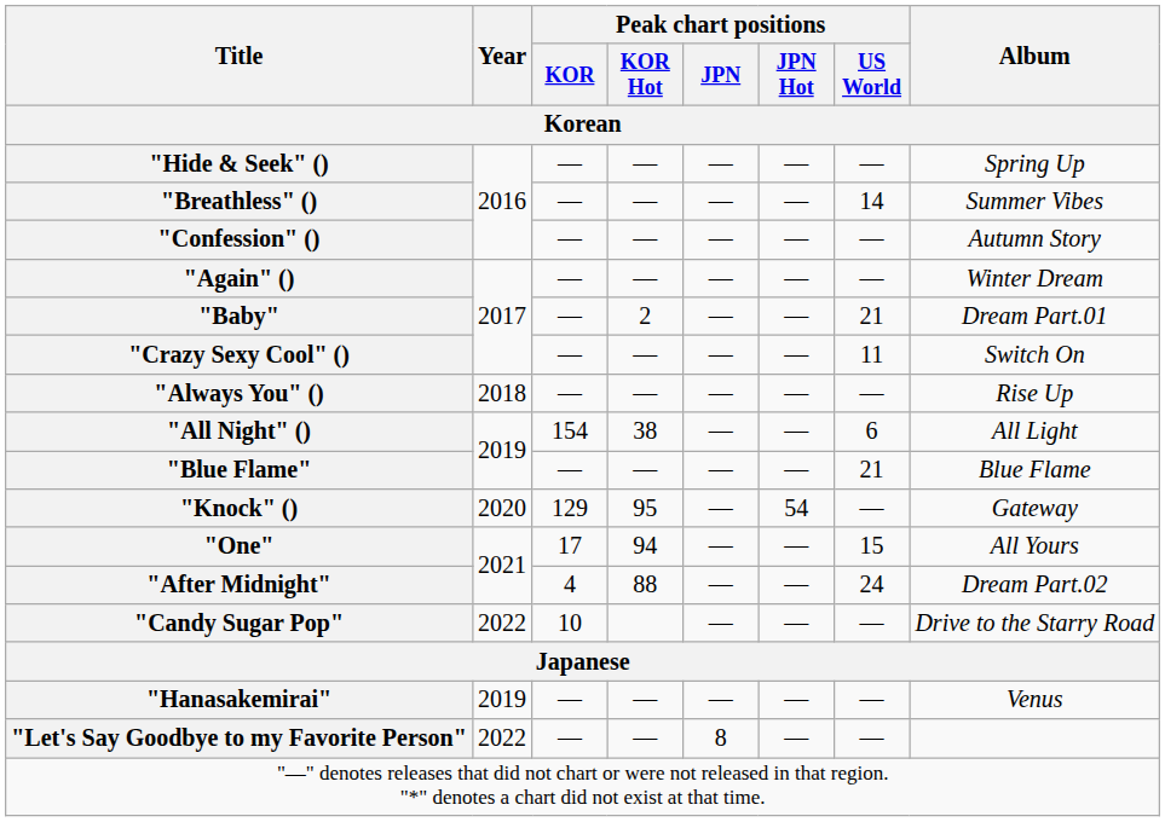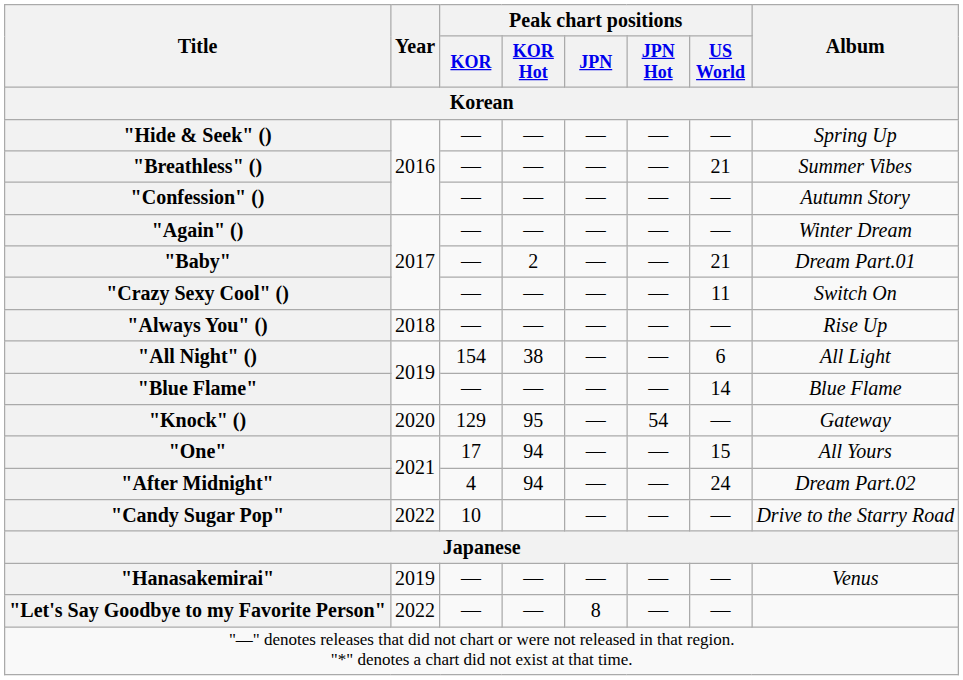"Breathless" () | Peak chart positions / US World: 14 -> 21
"Blue Flame" | Peak chart positions / US World: 21 -> 14
"After Midnight" | Peak chart positions / KOR Hot: 88 -> 94
